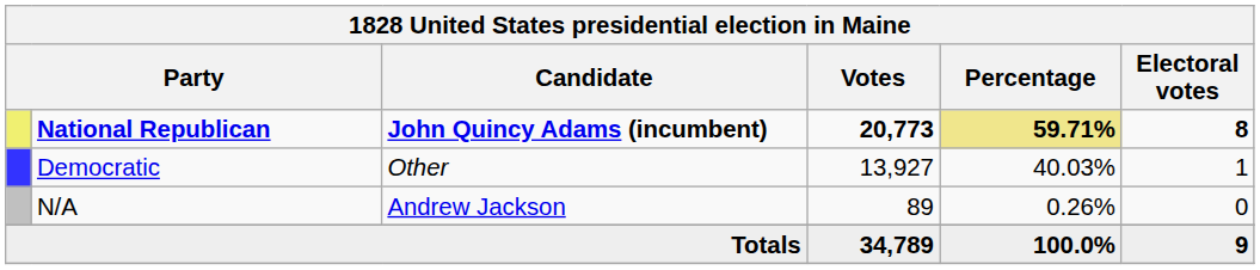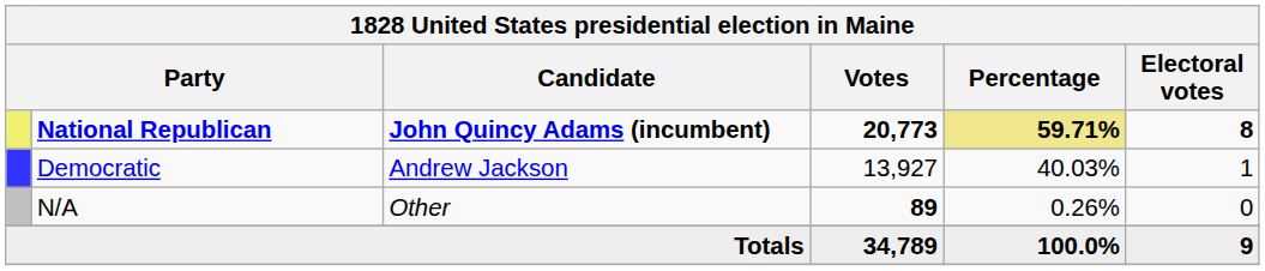Democratic | Candidate: Other -> Andrew Jackson
N/A | Candidate: Andrew Jackson -> Other
N/A | Votes: normal -> bold
